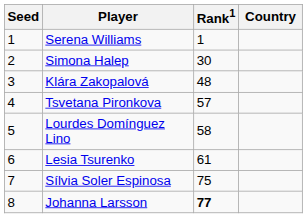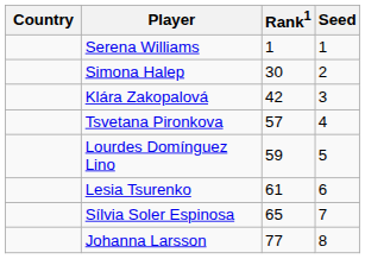columns swapped: Country <-> Seed
Klára Zakopalová | Rank1: 48 -> 42
Lourdes Domínguez Lino | Rank1: 58 -> 59
Sílvia Soler Espinosa | Rank1: 75 -> 65
Johanna Larsson | Rank1: bold -> normal
